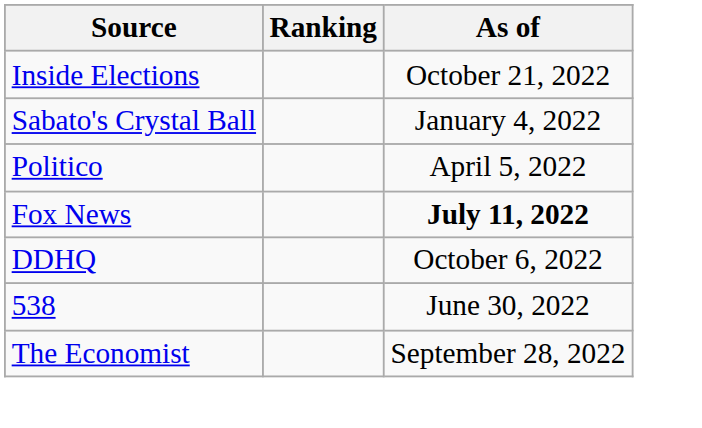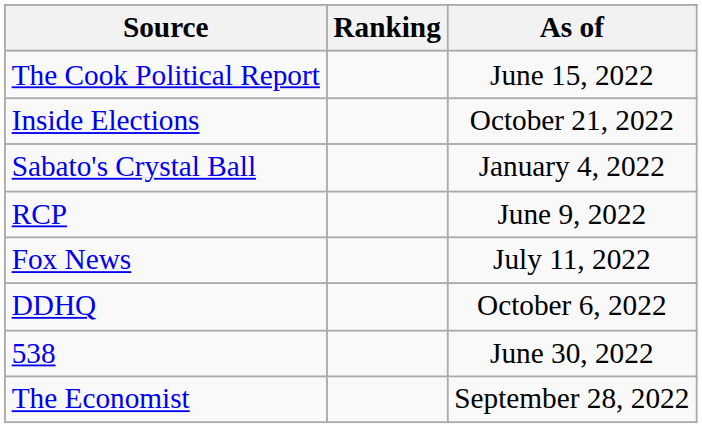+ row: The Cook Political Report | June 15, 2022
- row: Politico | April 5, 2022
+ row: RCP | June 9, 2022
Fox News | As of: bold -> normal
